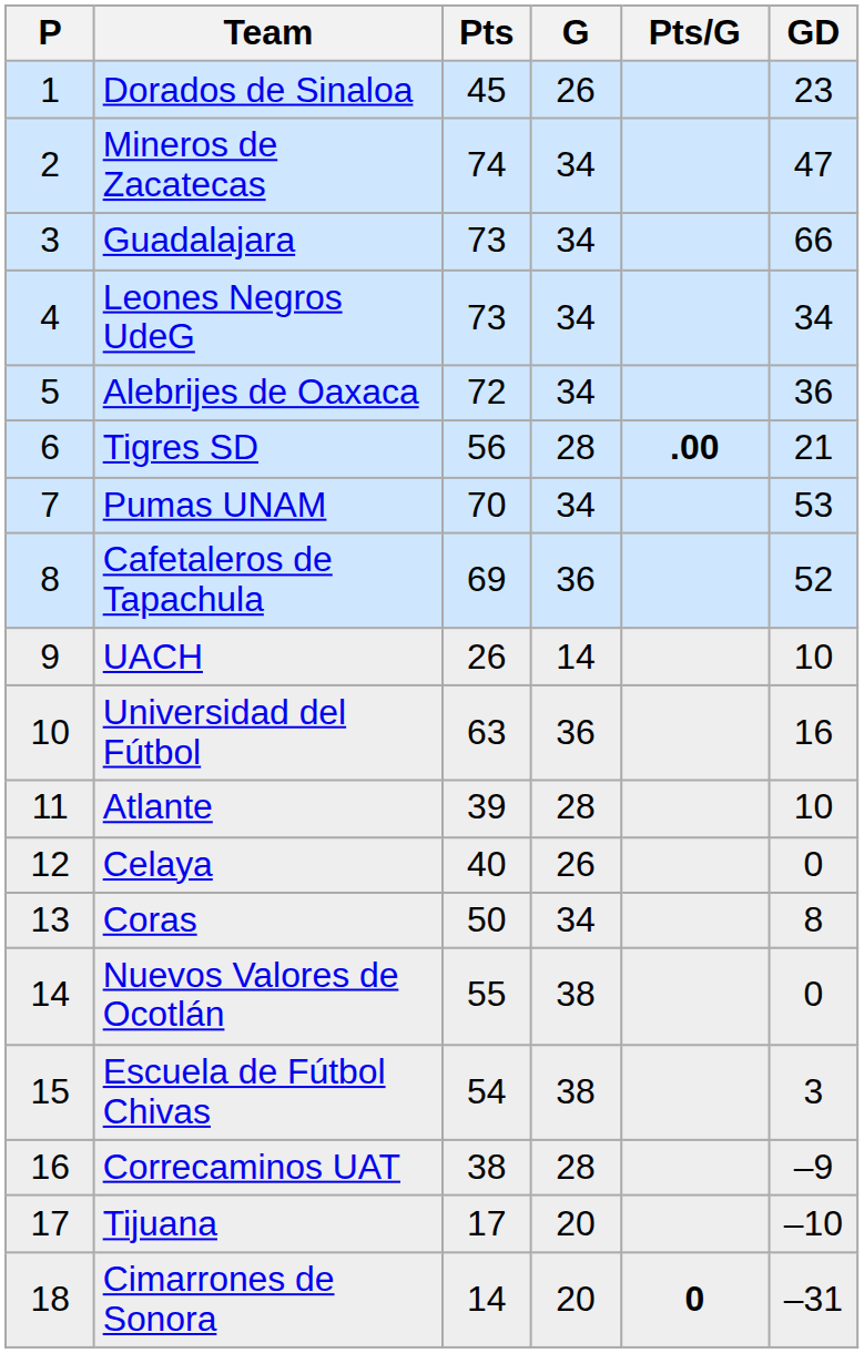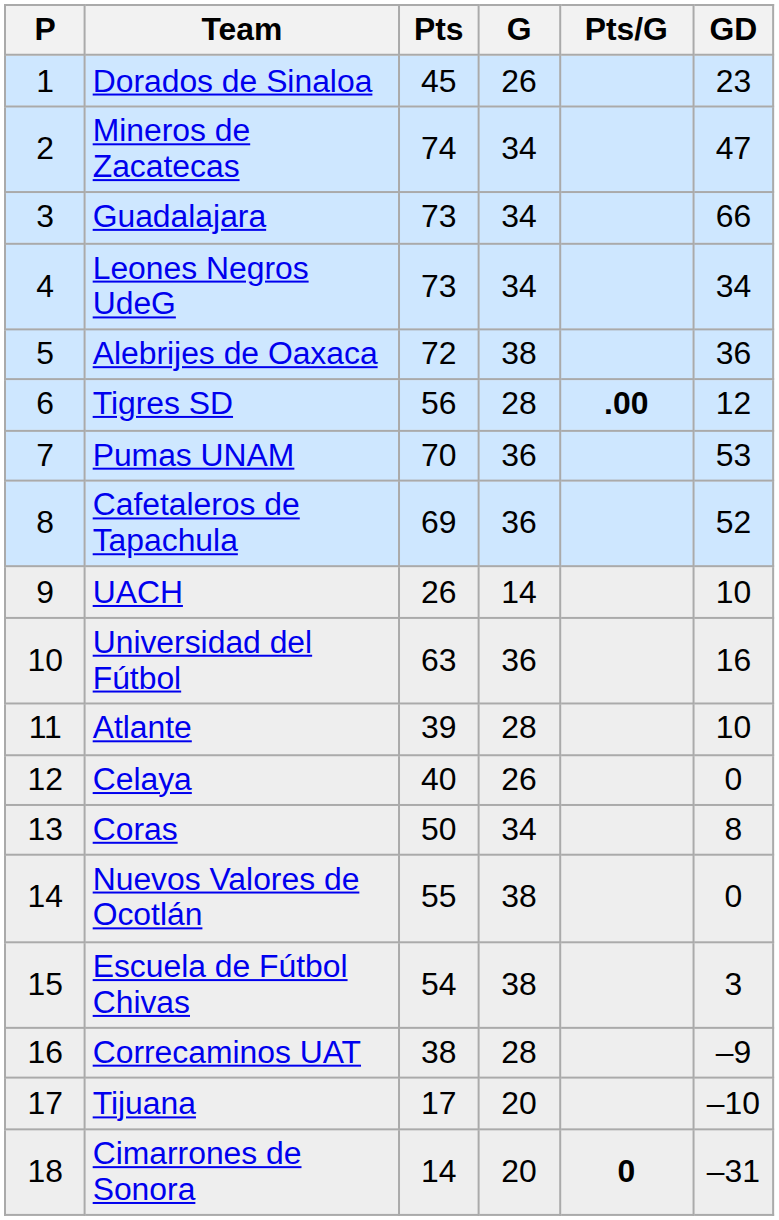Alebrijes de Oaxaca | G: 34 -> 38
Tigres SD | GD: 21 -> 12
Pumas UNAM | G: 34 -> 36
